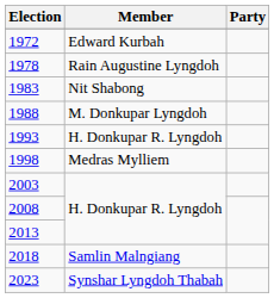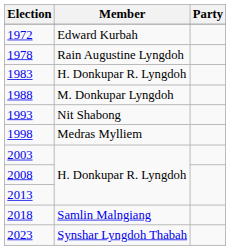1983 | Member: Nit Shabong -> H. Donkupar R. Lyngdoh
1993 | Member: H. Donkupar R. Lyngdoh -> Nit Shabong
